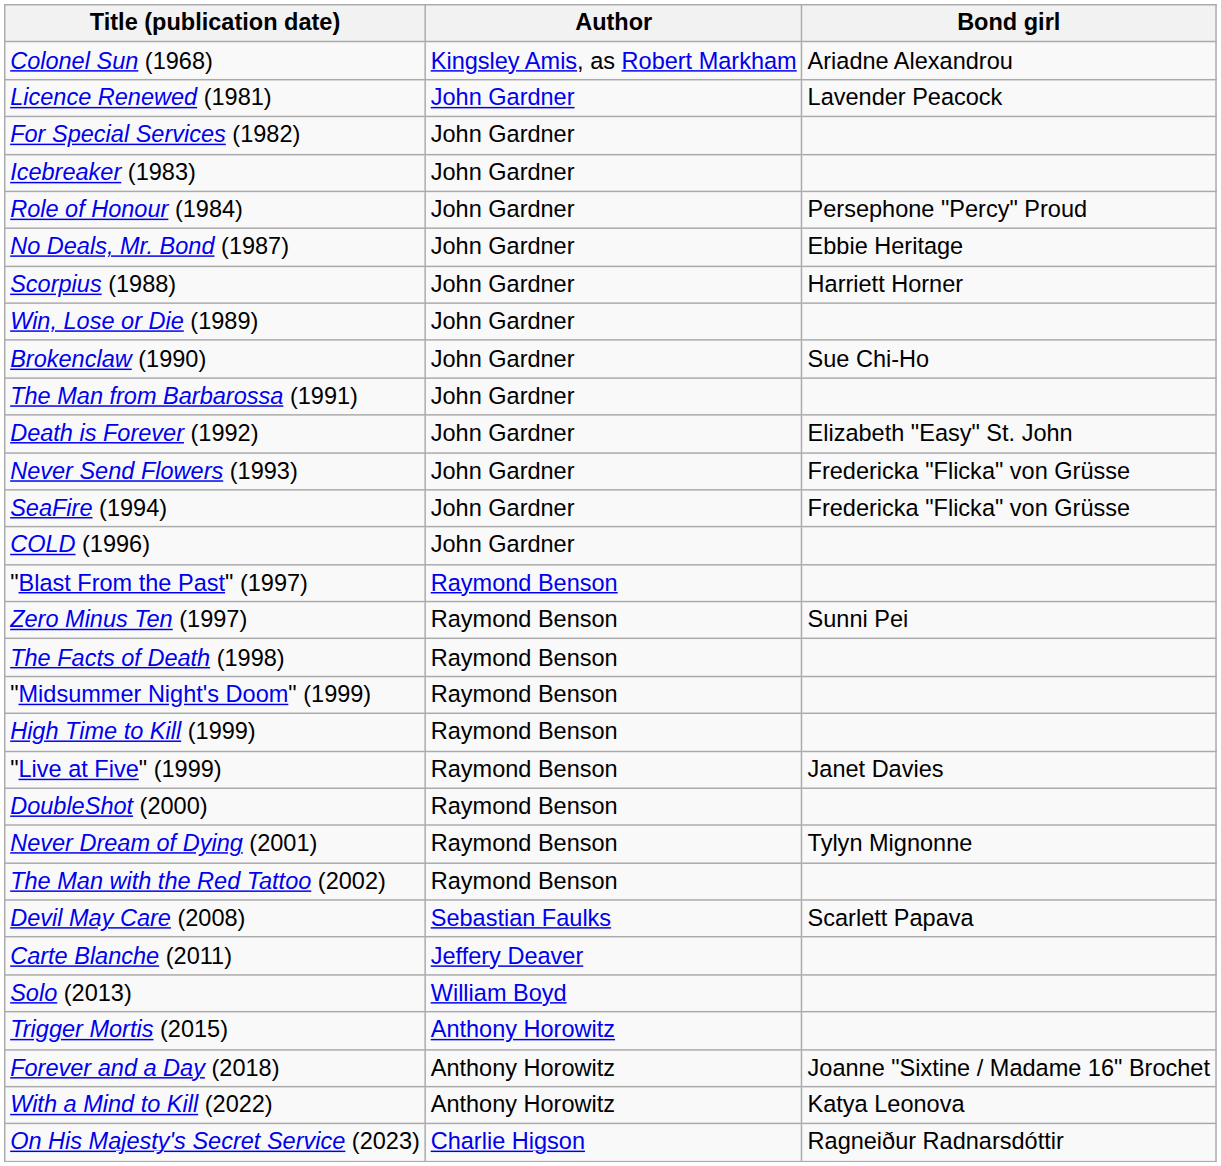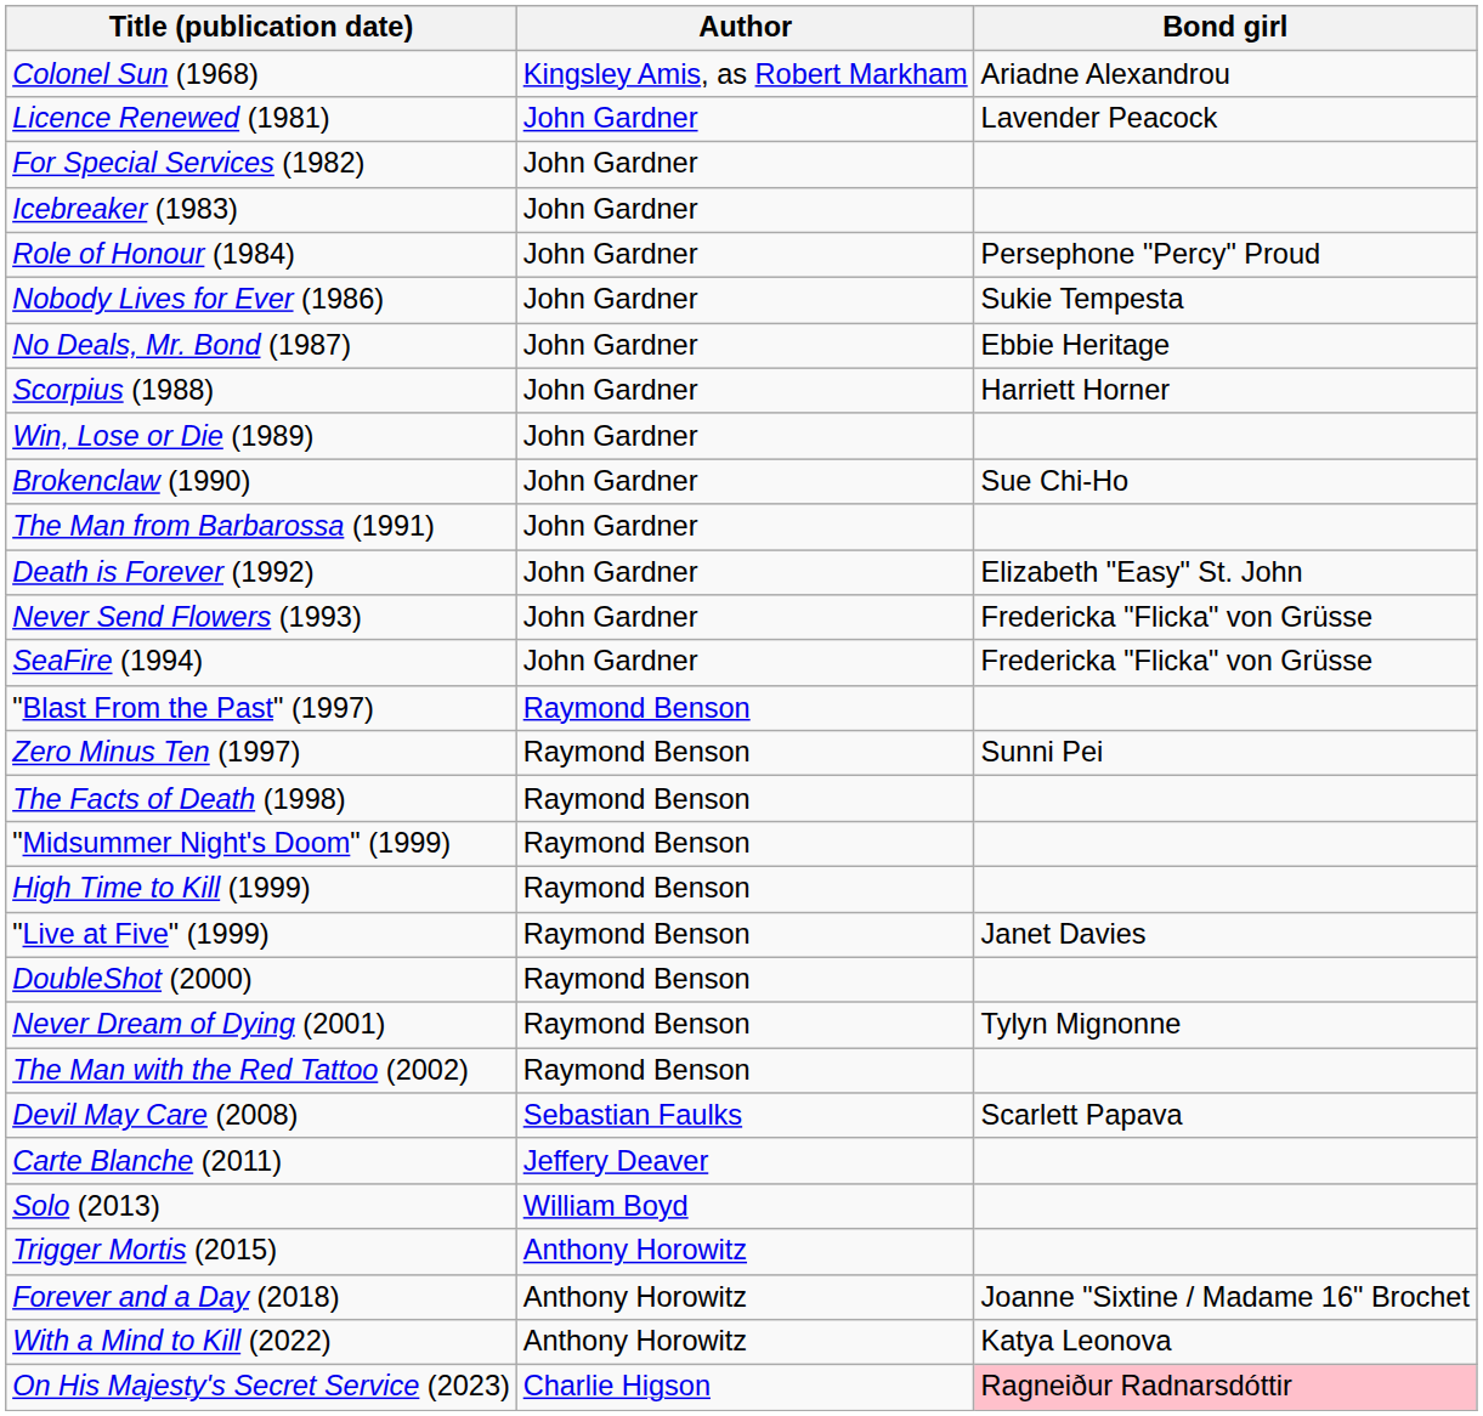+ row: Nobody Lives for Ever (1986) | John Gardner | Sukie Tempesta
- row: COLD (1996) | John Gardner
On His Majesty's Secret Service (2023) | Bond girl: no background -> pink background
